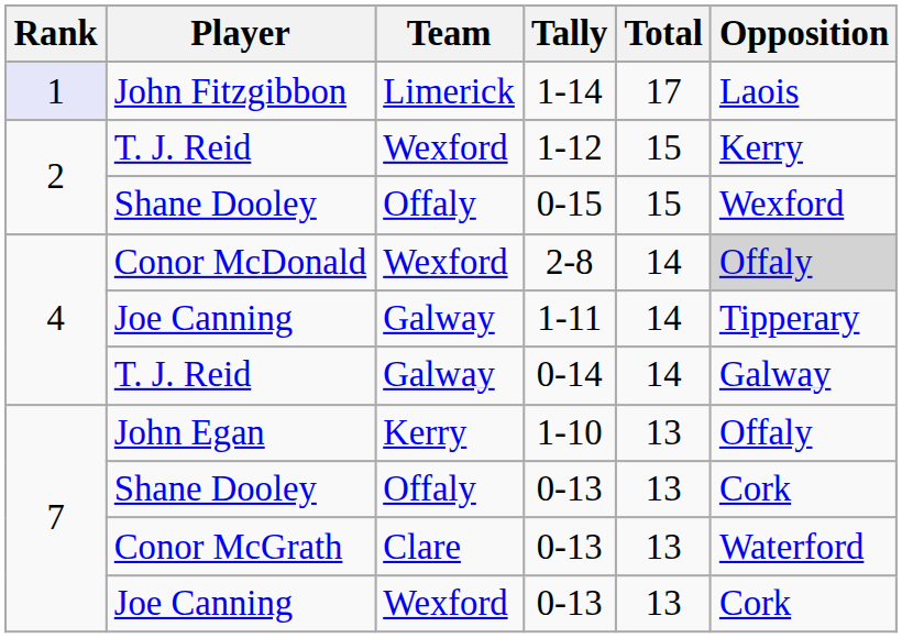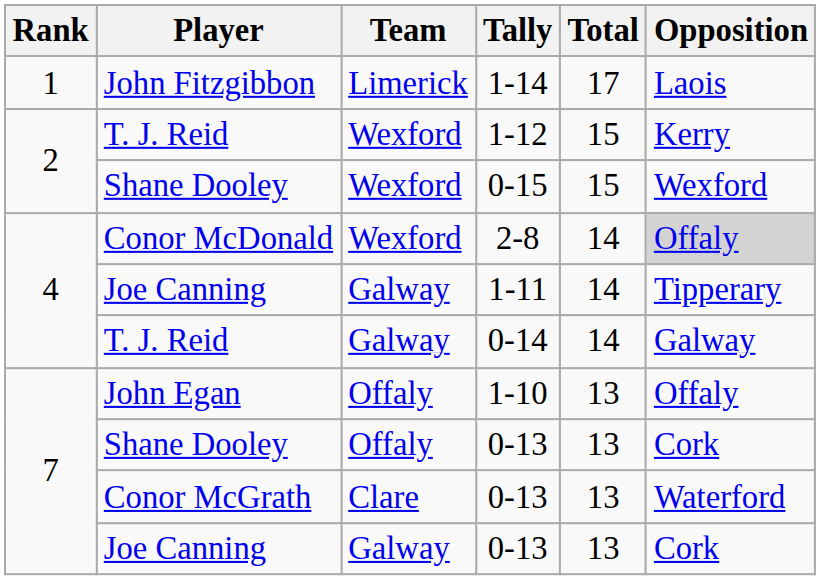1-14 | Rank: lavender background -> no background
0-15 | Team: Offaly -> Wexford
1-10 | Team: Kerry -> Offaly
Joe Canning / 0-13 | Team: Wexford -> Galway
